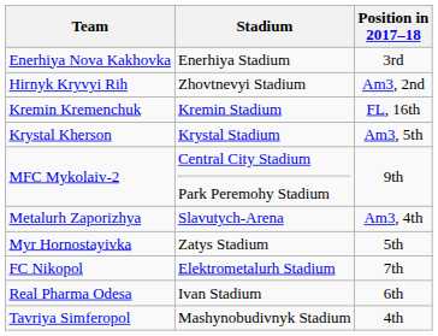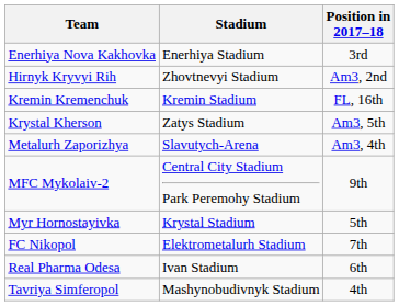Krystal Kherson | Stadium: Krystal Stadium -> Zatys Stadium
rows swapped: Metalurh Zaporizhya <-> MFC Mykolaiv-2
Myr Hornostayivka | Stadium: Zatys Stadium -> Krystal Stadium
